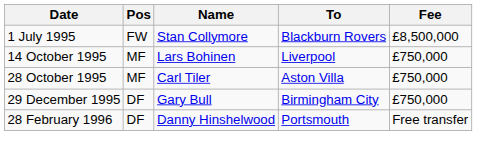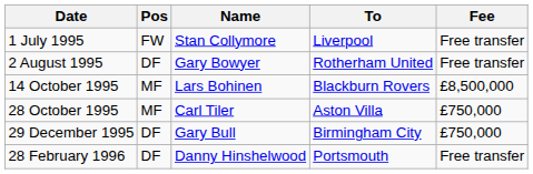1 July 1995 | To: Blackburn Rovers -> Liverpool
1 July 1995 | Fee: £8,500,000 -> Free transfer
+ row: 2 August 1995 | DF | Gary Bowyer | Rotherham United | Free transfer
14 October 1995 | To: Liverpool -> Blackburn Rovers
14 October 1995 | Fee: £750,000 -> £8,500,000
